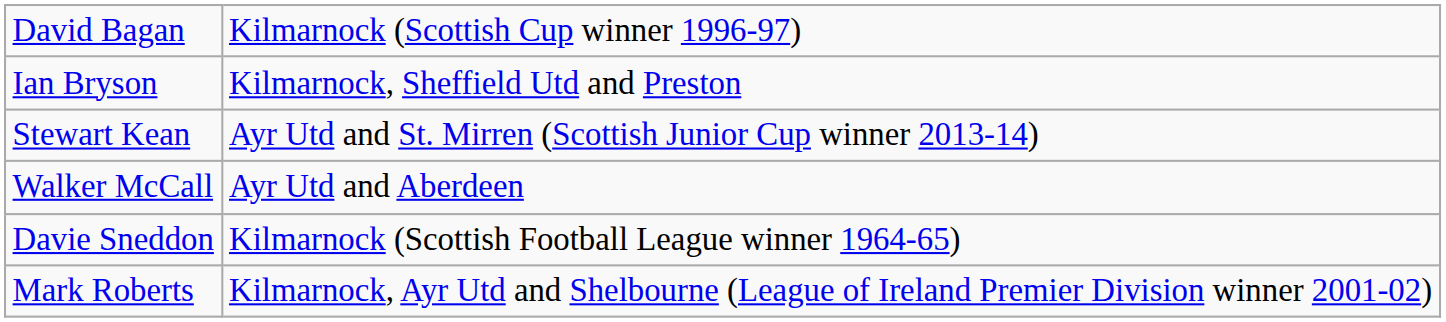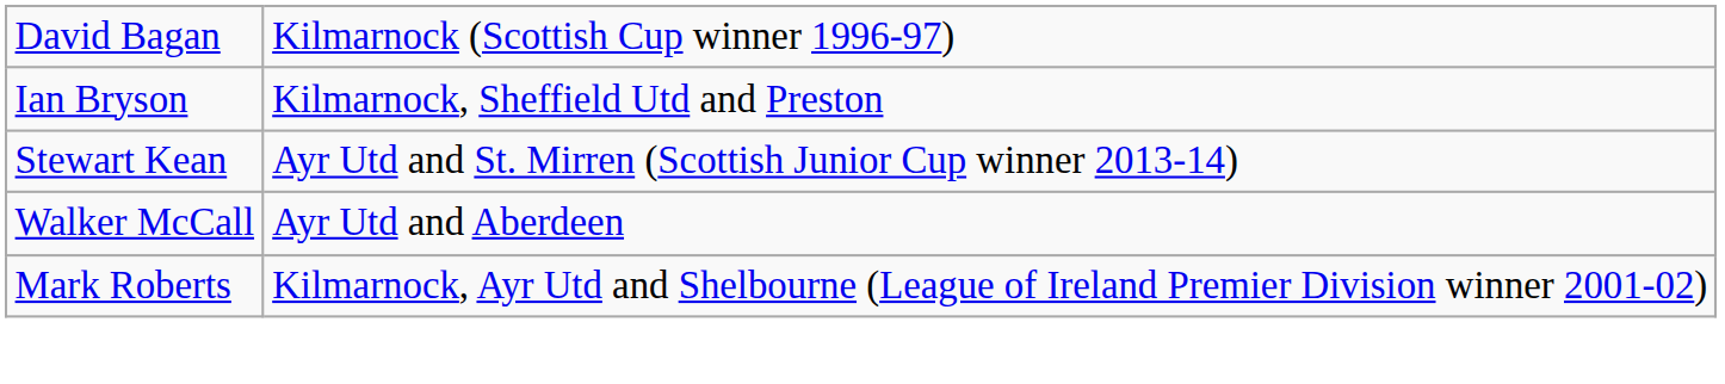- row: Davie Sneddon | Kilmarnock (Scottish Football League winner 1964-65)
